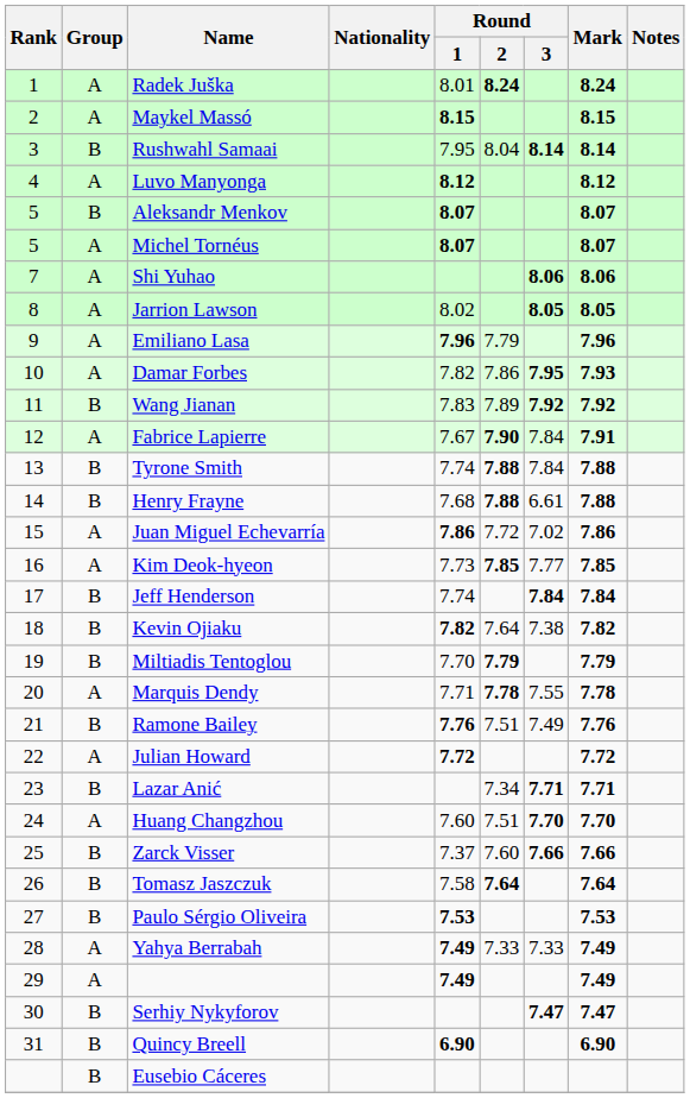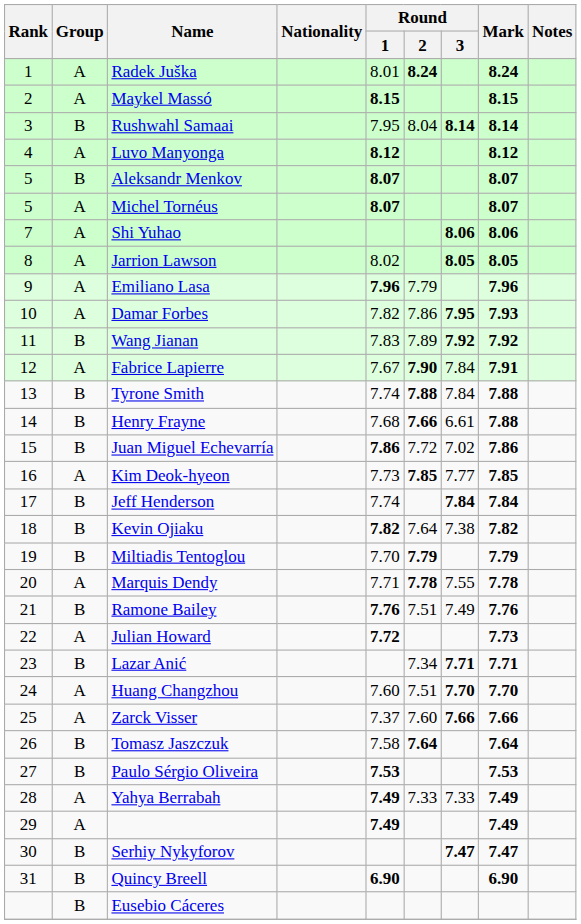Henry Frayne | Round / 2: 7.88 -> 7.66
Juan Miguel Echevarría | Group: A -> B
Julian Howard | Mark: 7.72 -> 7.73
Zarck Visser | Group: B -> A
